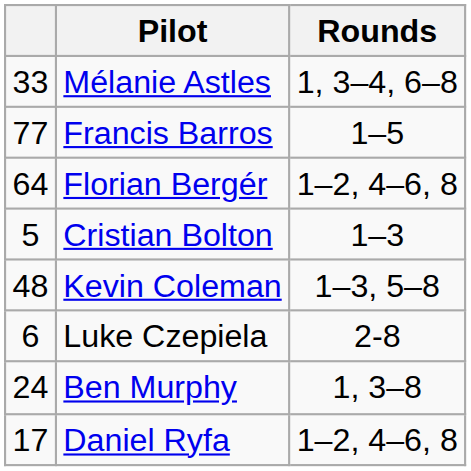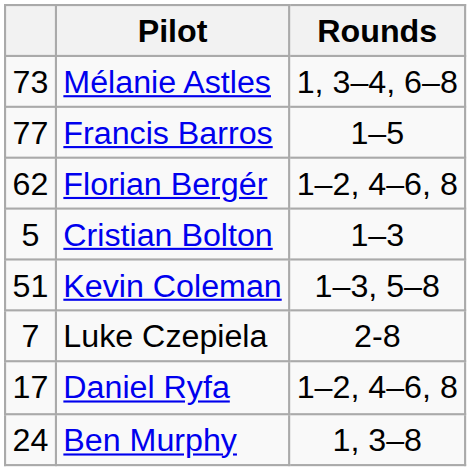Mélanie Astles | column 1: 33 -> 73
Florian Bergér | column 1: 64 -> 62
Kevin Coleman | column 1: 48 -> 51
Luke Czepiela | column 1: 6 -> 7
rows swapped: Ben Murphy <-> Daniel Ryfa
